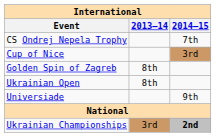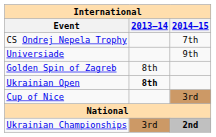rows swapped: Cup of Nice <-> Universiade
Ukrainian Open | 2013–14: normal -> bold
